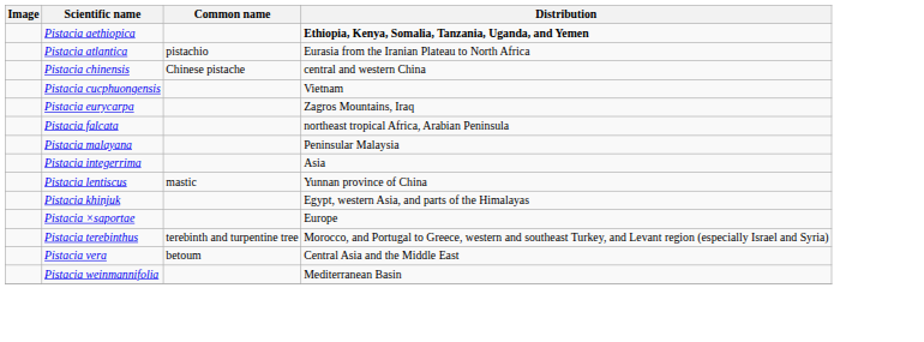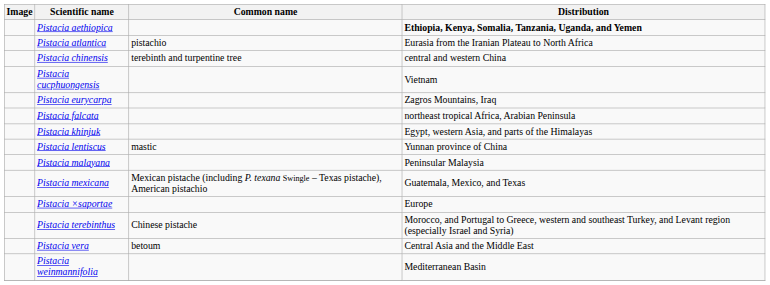Pistacia chinensis | Common name: Chinese pistache -> terebinth and turpentine tree
rows swapped: Pistacia khinjuk <-> Pistacia malayana
- row: Pistacia integerrima | Asia
+ row: Pistacia mexicana | Mexican pistache (including P. texana Swingle – Texas pistache), American pistachio | Guatemala, Mexico, and Texas
Pistacia terebinthus | Common name: terebinth and turpentine tree -> Chinese pistache
